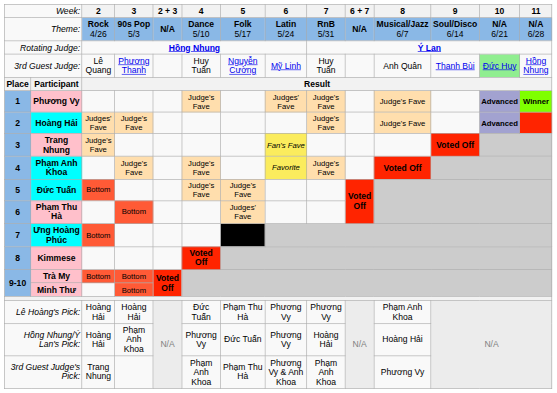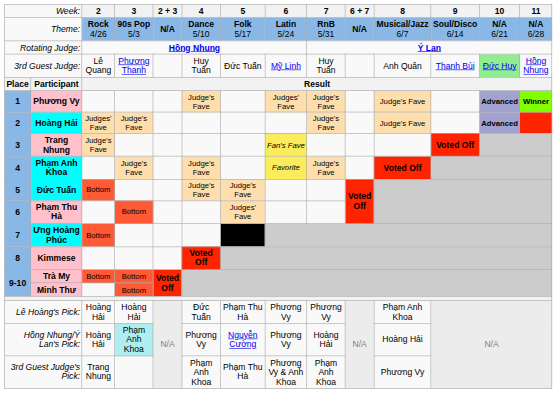3rd Guest Judge: | column 7: Nguyễn Cường -> Đức Tuấn
Hồng Nhung/Ý Lan's Pick: | column 4: no background -> paleturquoise background
Hồng Nhung/Ý Lan's Pick: | column 7: Đức Tuấn -> Nguyễn Cường
